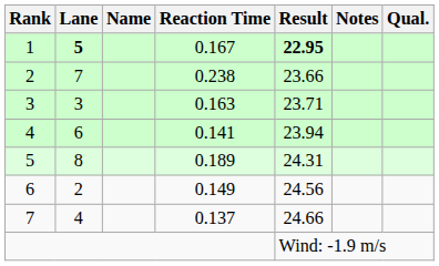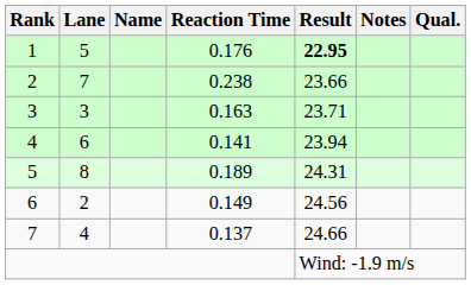1 | Lane: bold -> normal
1 | Reaction Time: 0.167 -> 0.176
